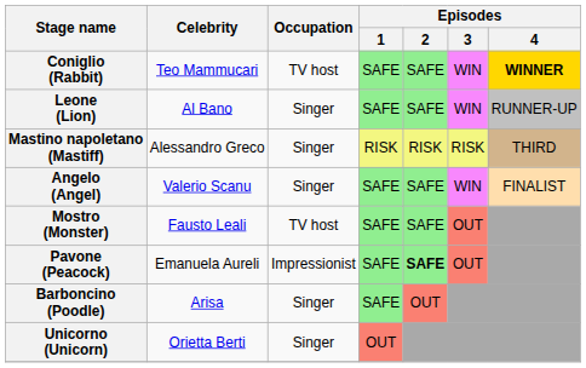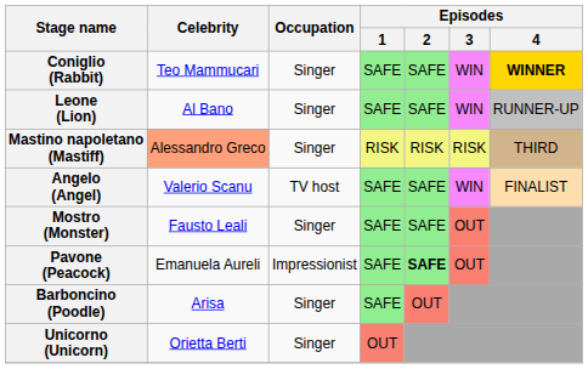Coniglio (Rabbit) | Occupation: TV host -> Singer
Mastino napoletano (Mastiff) | Celebrity: no background -> lightsalmon background
Angelo (Angel) | Occupation: Singer -> TV host
Mostro (Monster) | Occupation: TV host -> Singer
